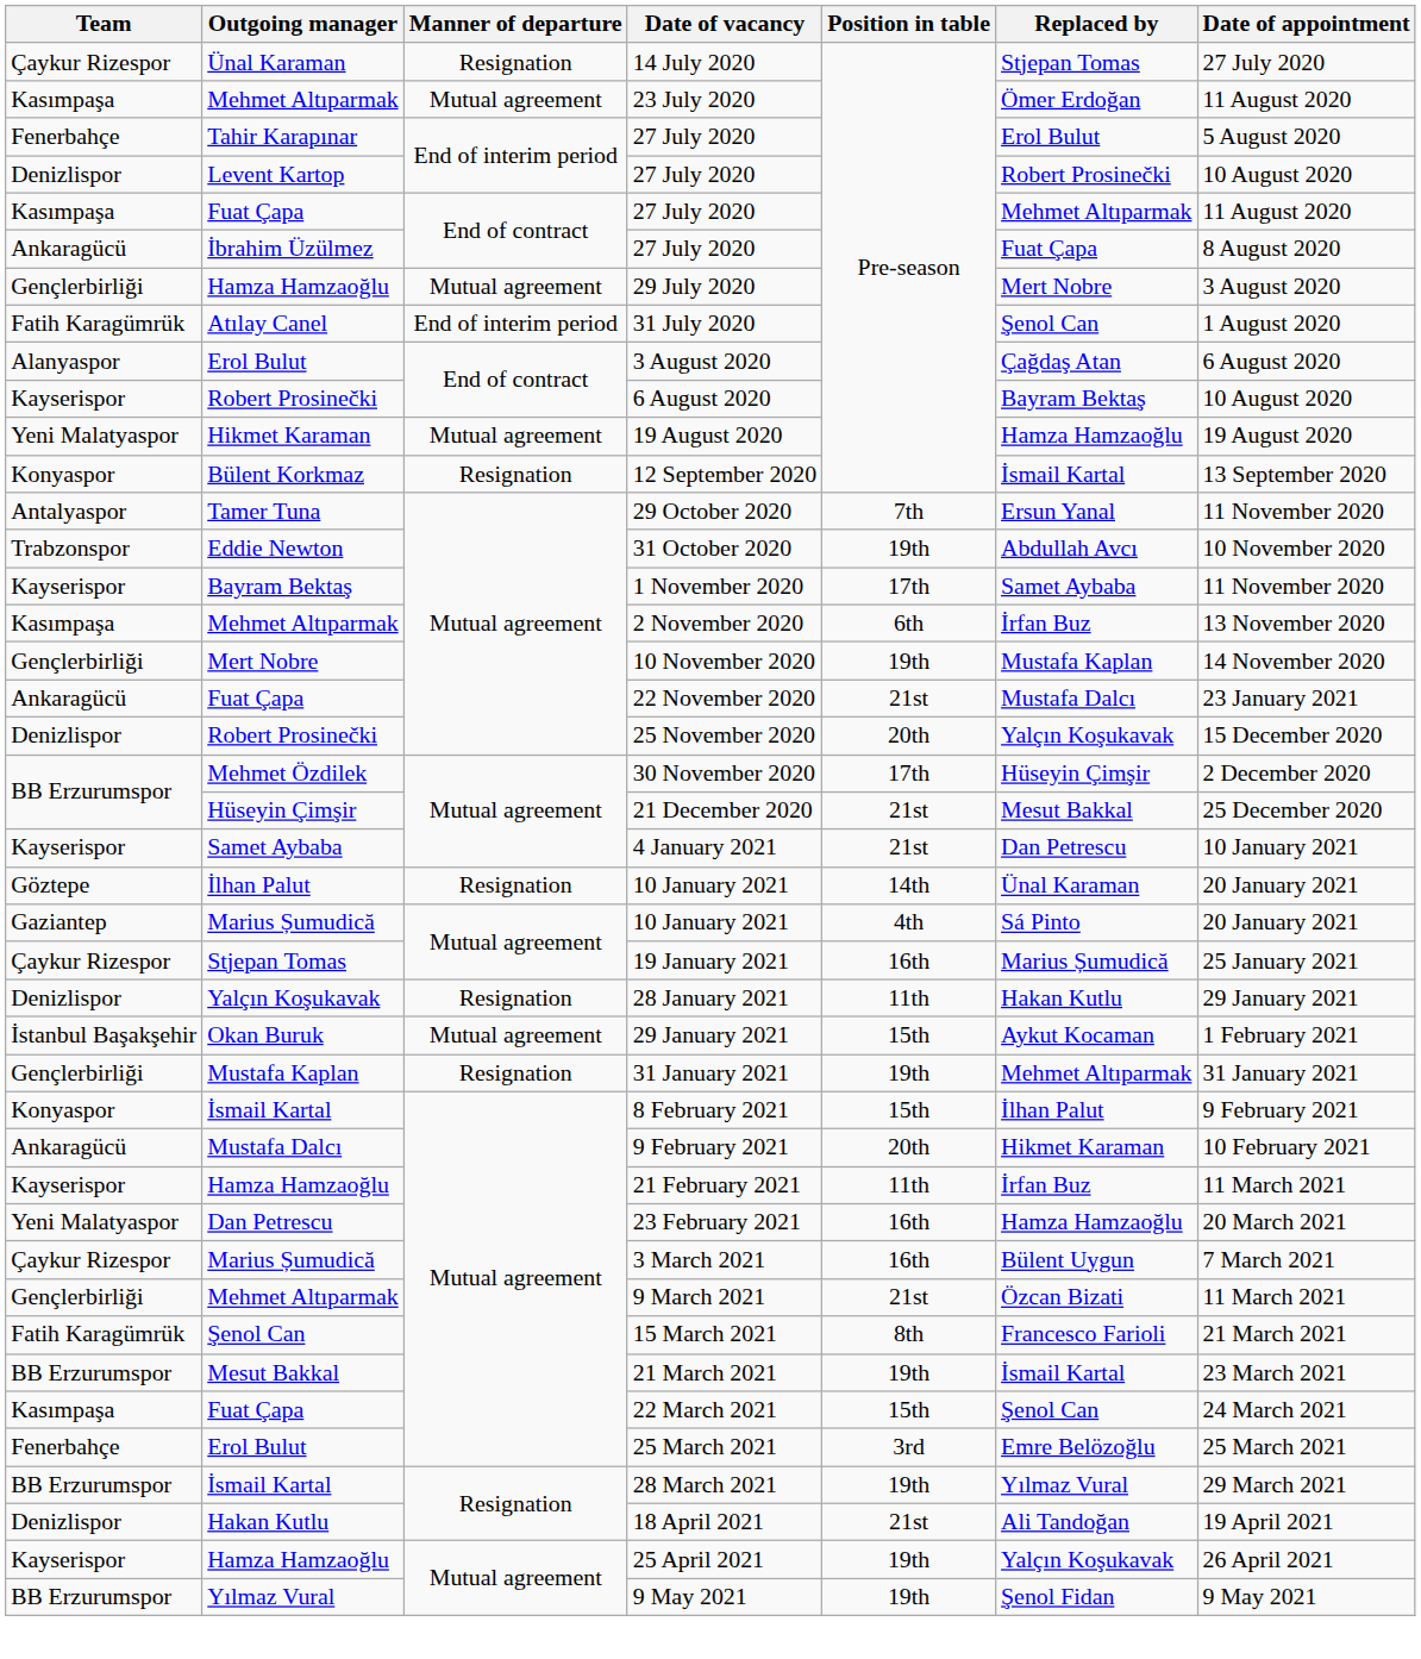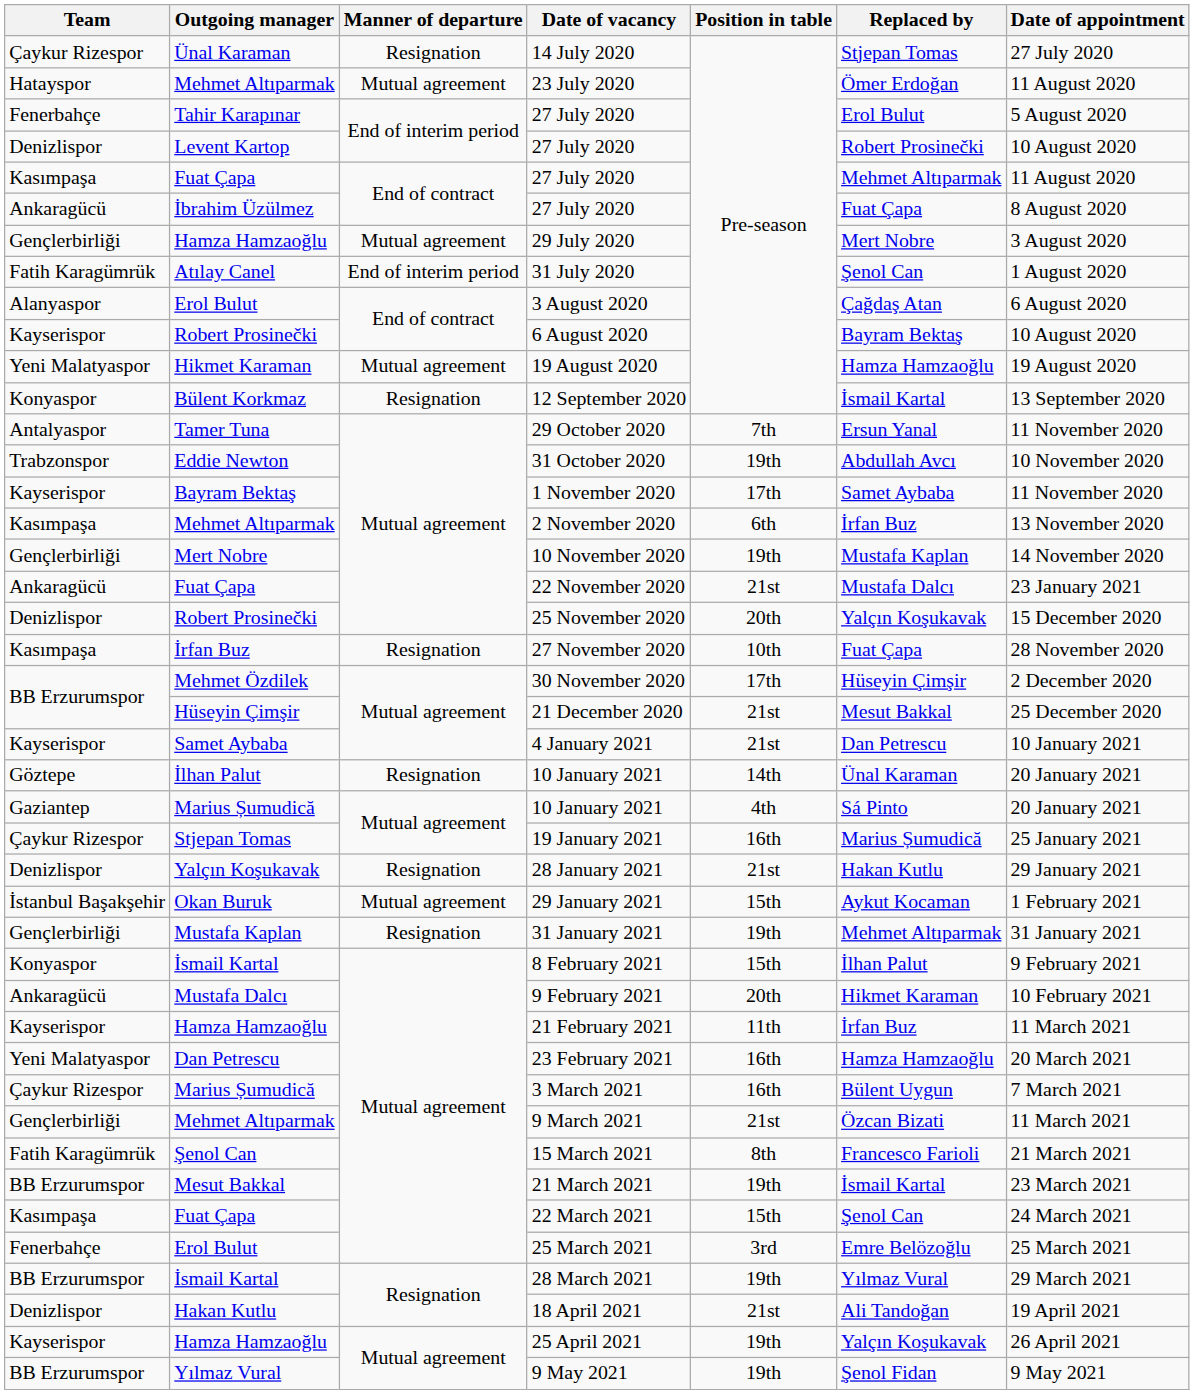23 July 2020 | Team: Kasımpaşa -> Hatayspor
+ row: Kasımpaşa | İrfan Buz | Resignation | 27 November 2020 | 10th | Fuat Çapa | 28 November 2020
28 January 2021 | Position in table: 11th -> 21st
